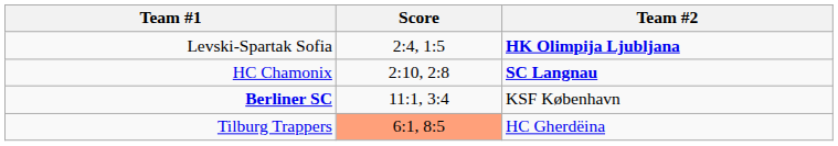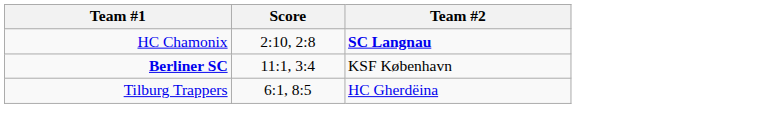- row: Levski-Spartak Sofia | 2:4, 1:5 | HK Olimpija Ljubljana
Tilburg Trappers | Score: lightsalmon background -> no background
